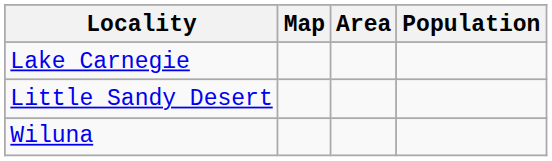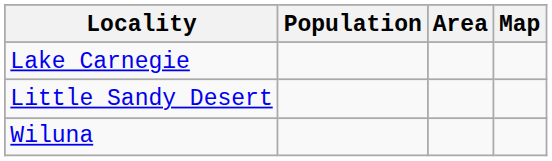columns swapped: Population <-> Map
